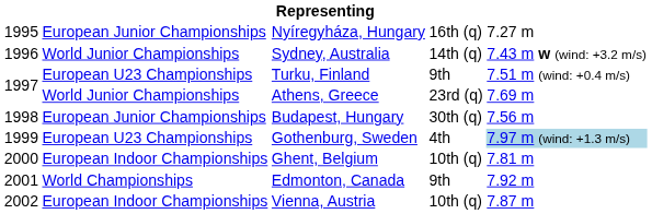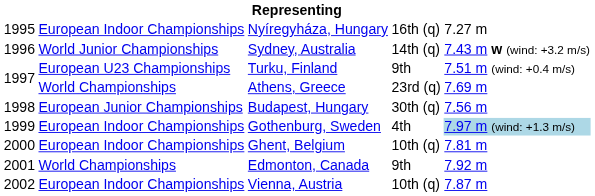Nyíregyháza, Hungary | column 2: European Junior Championships -> European Indoor Championships
Athens, Greece | column 2: World Junior Championships -> World Championships
Gothenburg, Sweden | column 2: European U23 Championships -> European Indoor Championships
